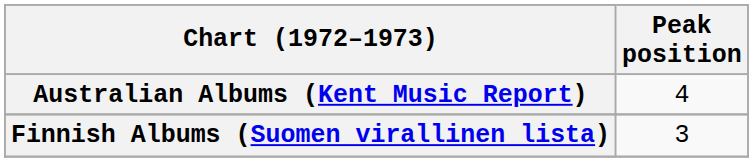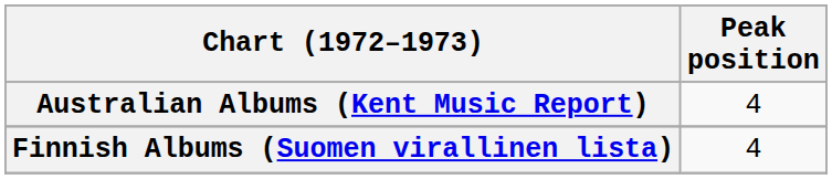Finnish Albums (Suomen virallinen lista) | Peak position: 3 -> 4
